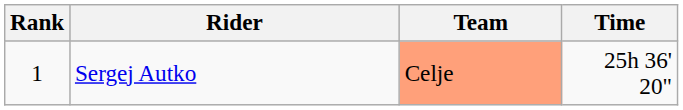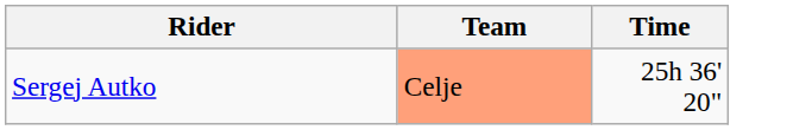- column: Rank | 1
